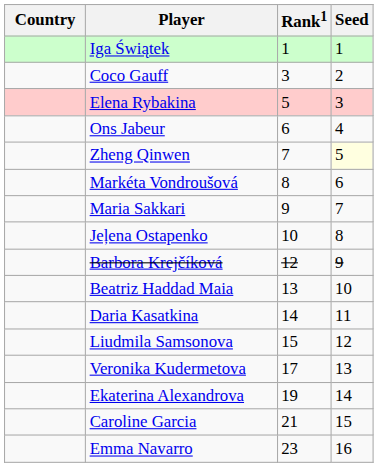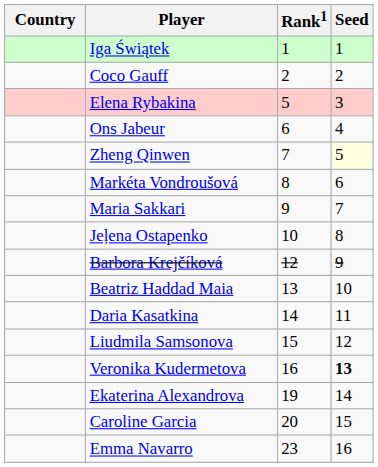Coco Gauff | Rank1: 3 -> 2
Veronika Kudermetova | Rank1: 17 -> 16
Veronika Kudermetova | Seed: normal -> bold
Caroline Garcia | Rank1: 21 -> 20
